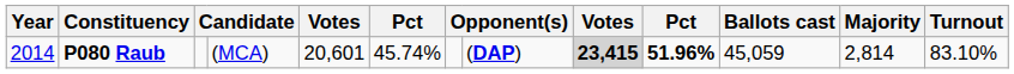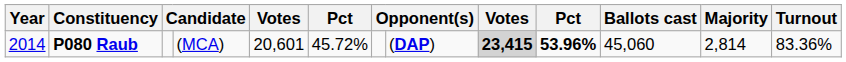P080 Raub | column 6: 45.74% -> 45.72%
P080 Raub | column 10: 51.96% -> 53.96%
P080 Raub | Ballots cast: 45,059 -> 45,060
P080 Raub | Turnout: 83.10% -> 83.36%
